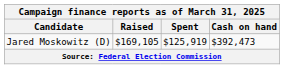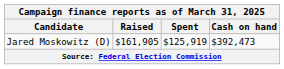Jared Moskowitz (D) | Raised: $169,105 -> $161,905
